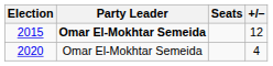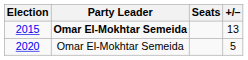2015 | +/–: 12 -> 13
2020 | +/–: 4 -> 5
